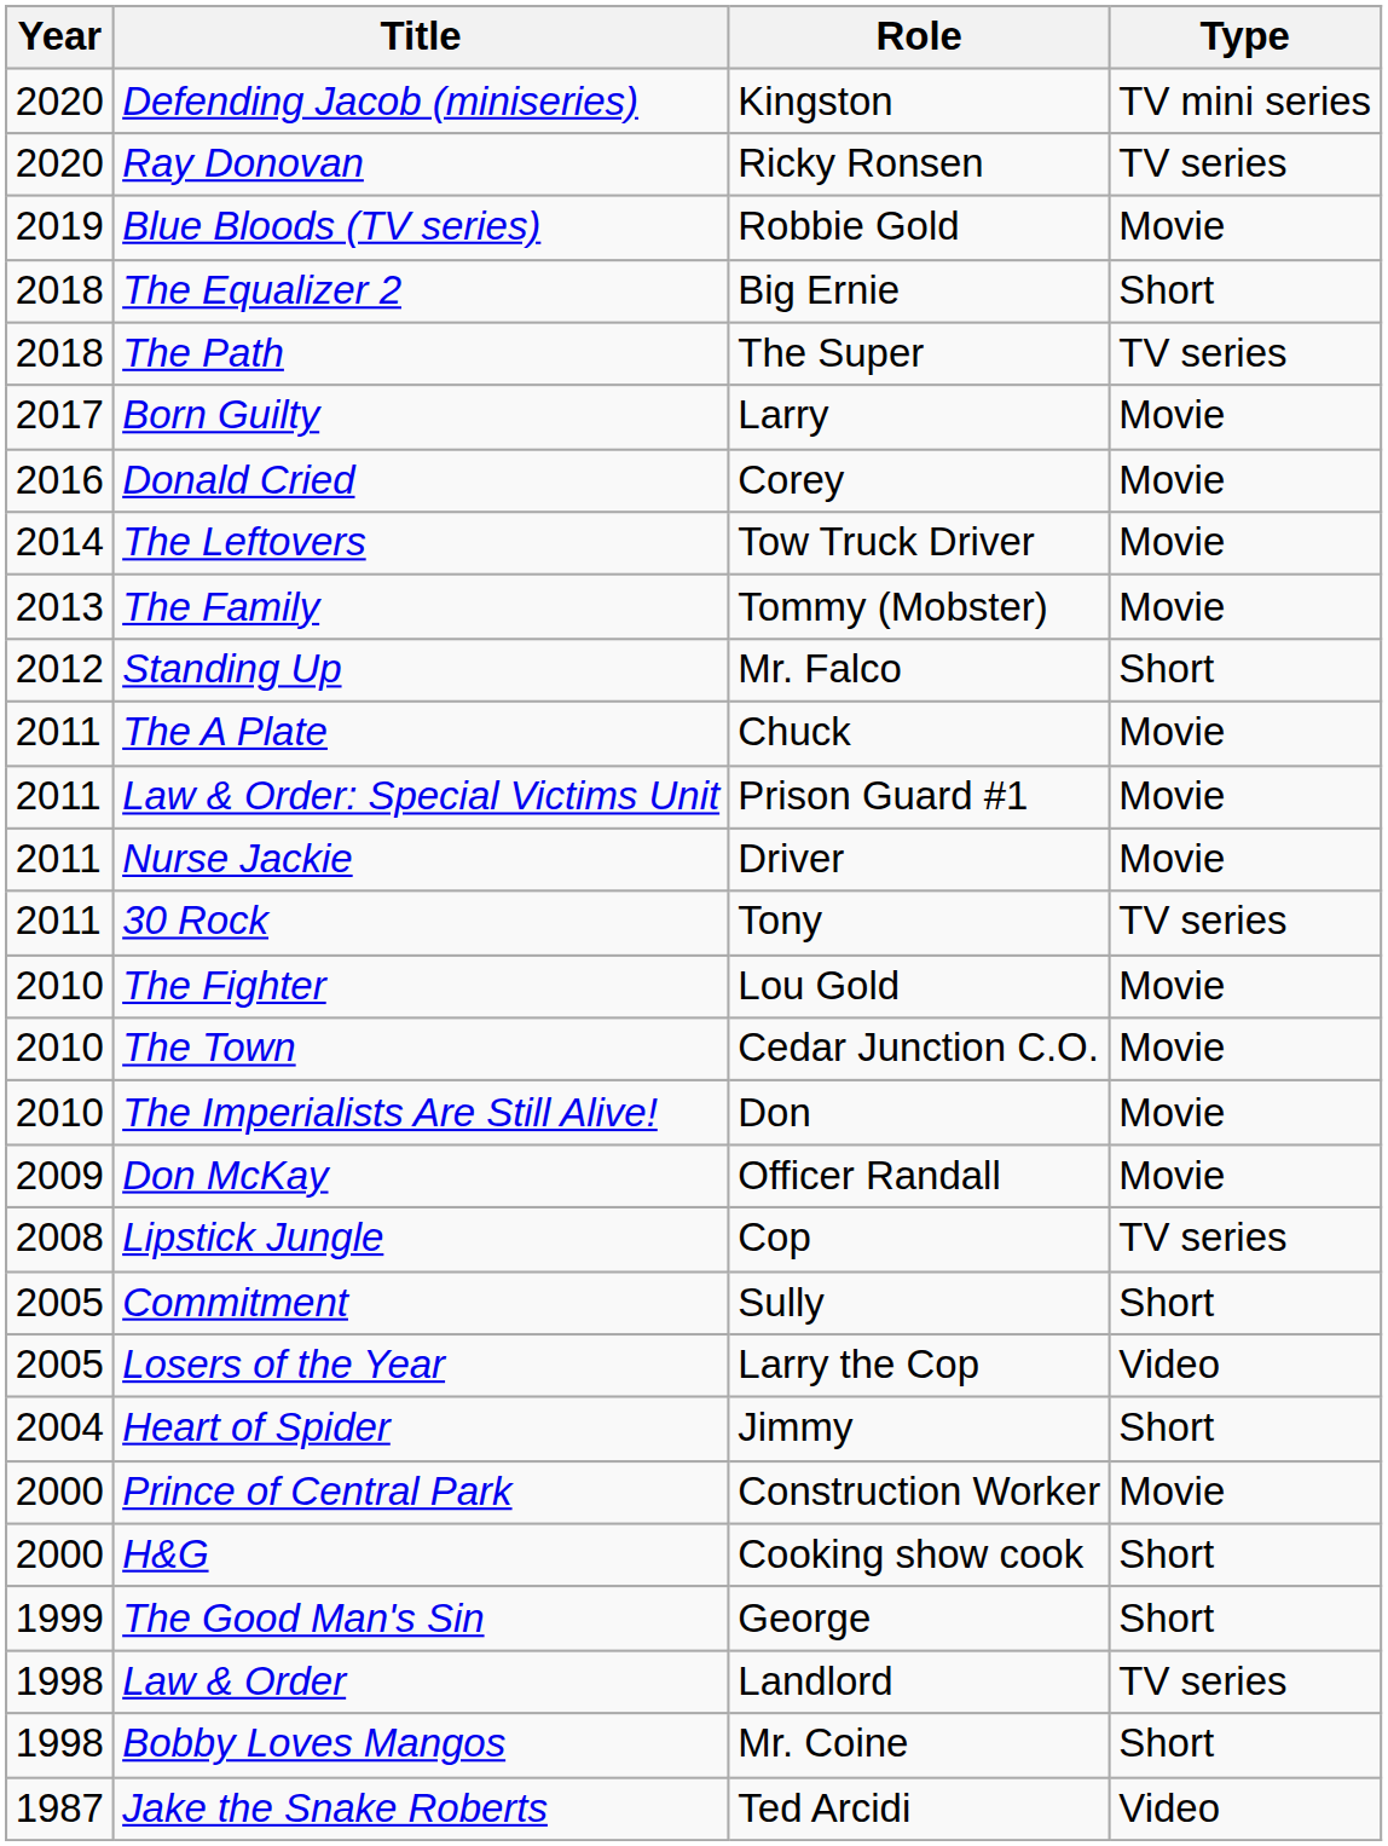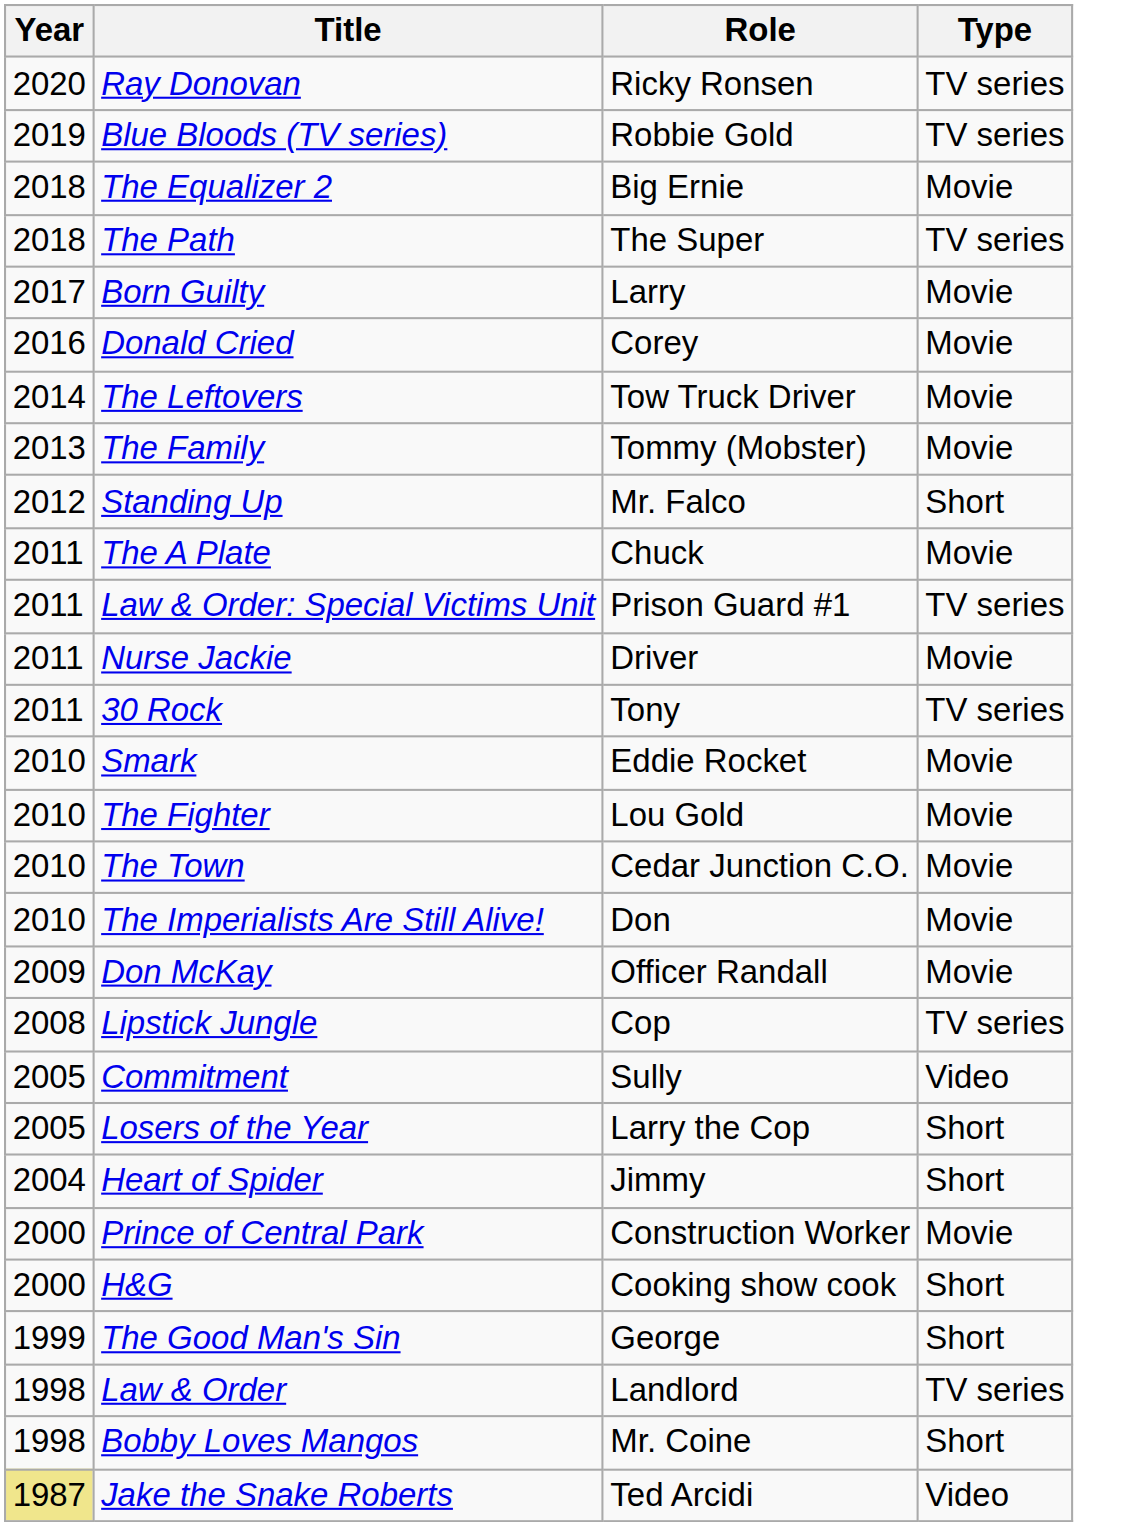- row: 2020 | Defending Jacob (miniseries) | Kingston | TV mini series
Blue Bloods (TV series) | Type: Movie -> TV series
The Equalizer 2 | Type: Short -> Movie
Law & Order: Special Victims Unit | Type: Movie -> TV series
+ row: 2010 | Smark | Eddie Rocket | Movie
Commitment | Type: Short -> Video
Losers of the Year | Type: Video -> Short
Jake the Snake Roberts | Year: no background -> khaki background
